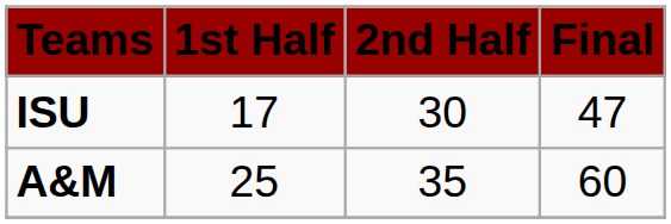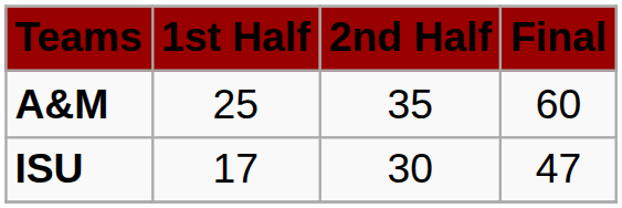rows swapped: A&M <-> ISU
